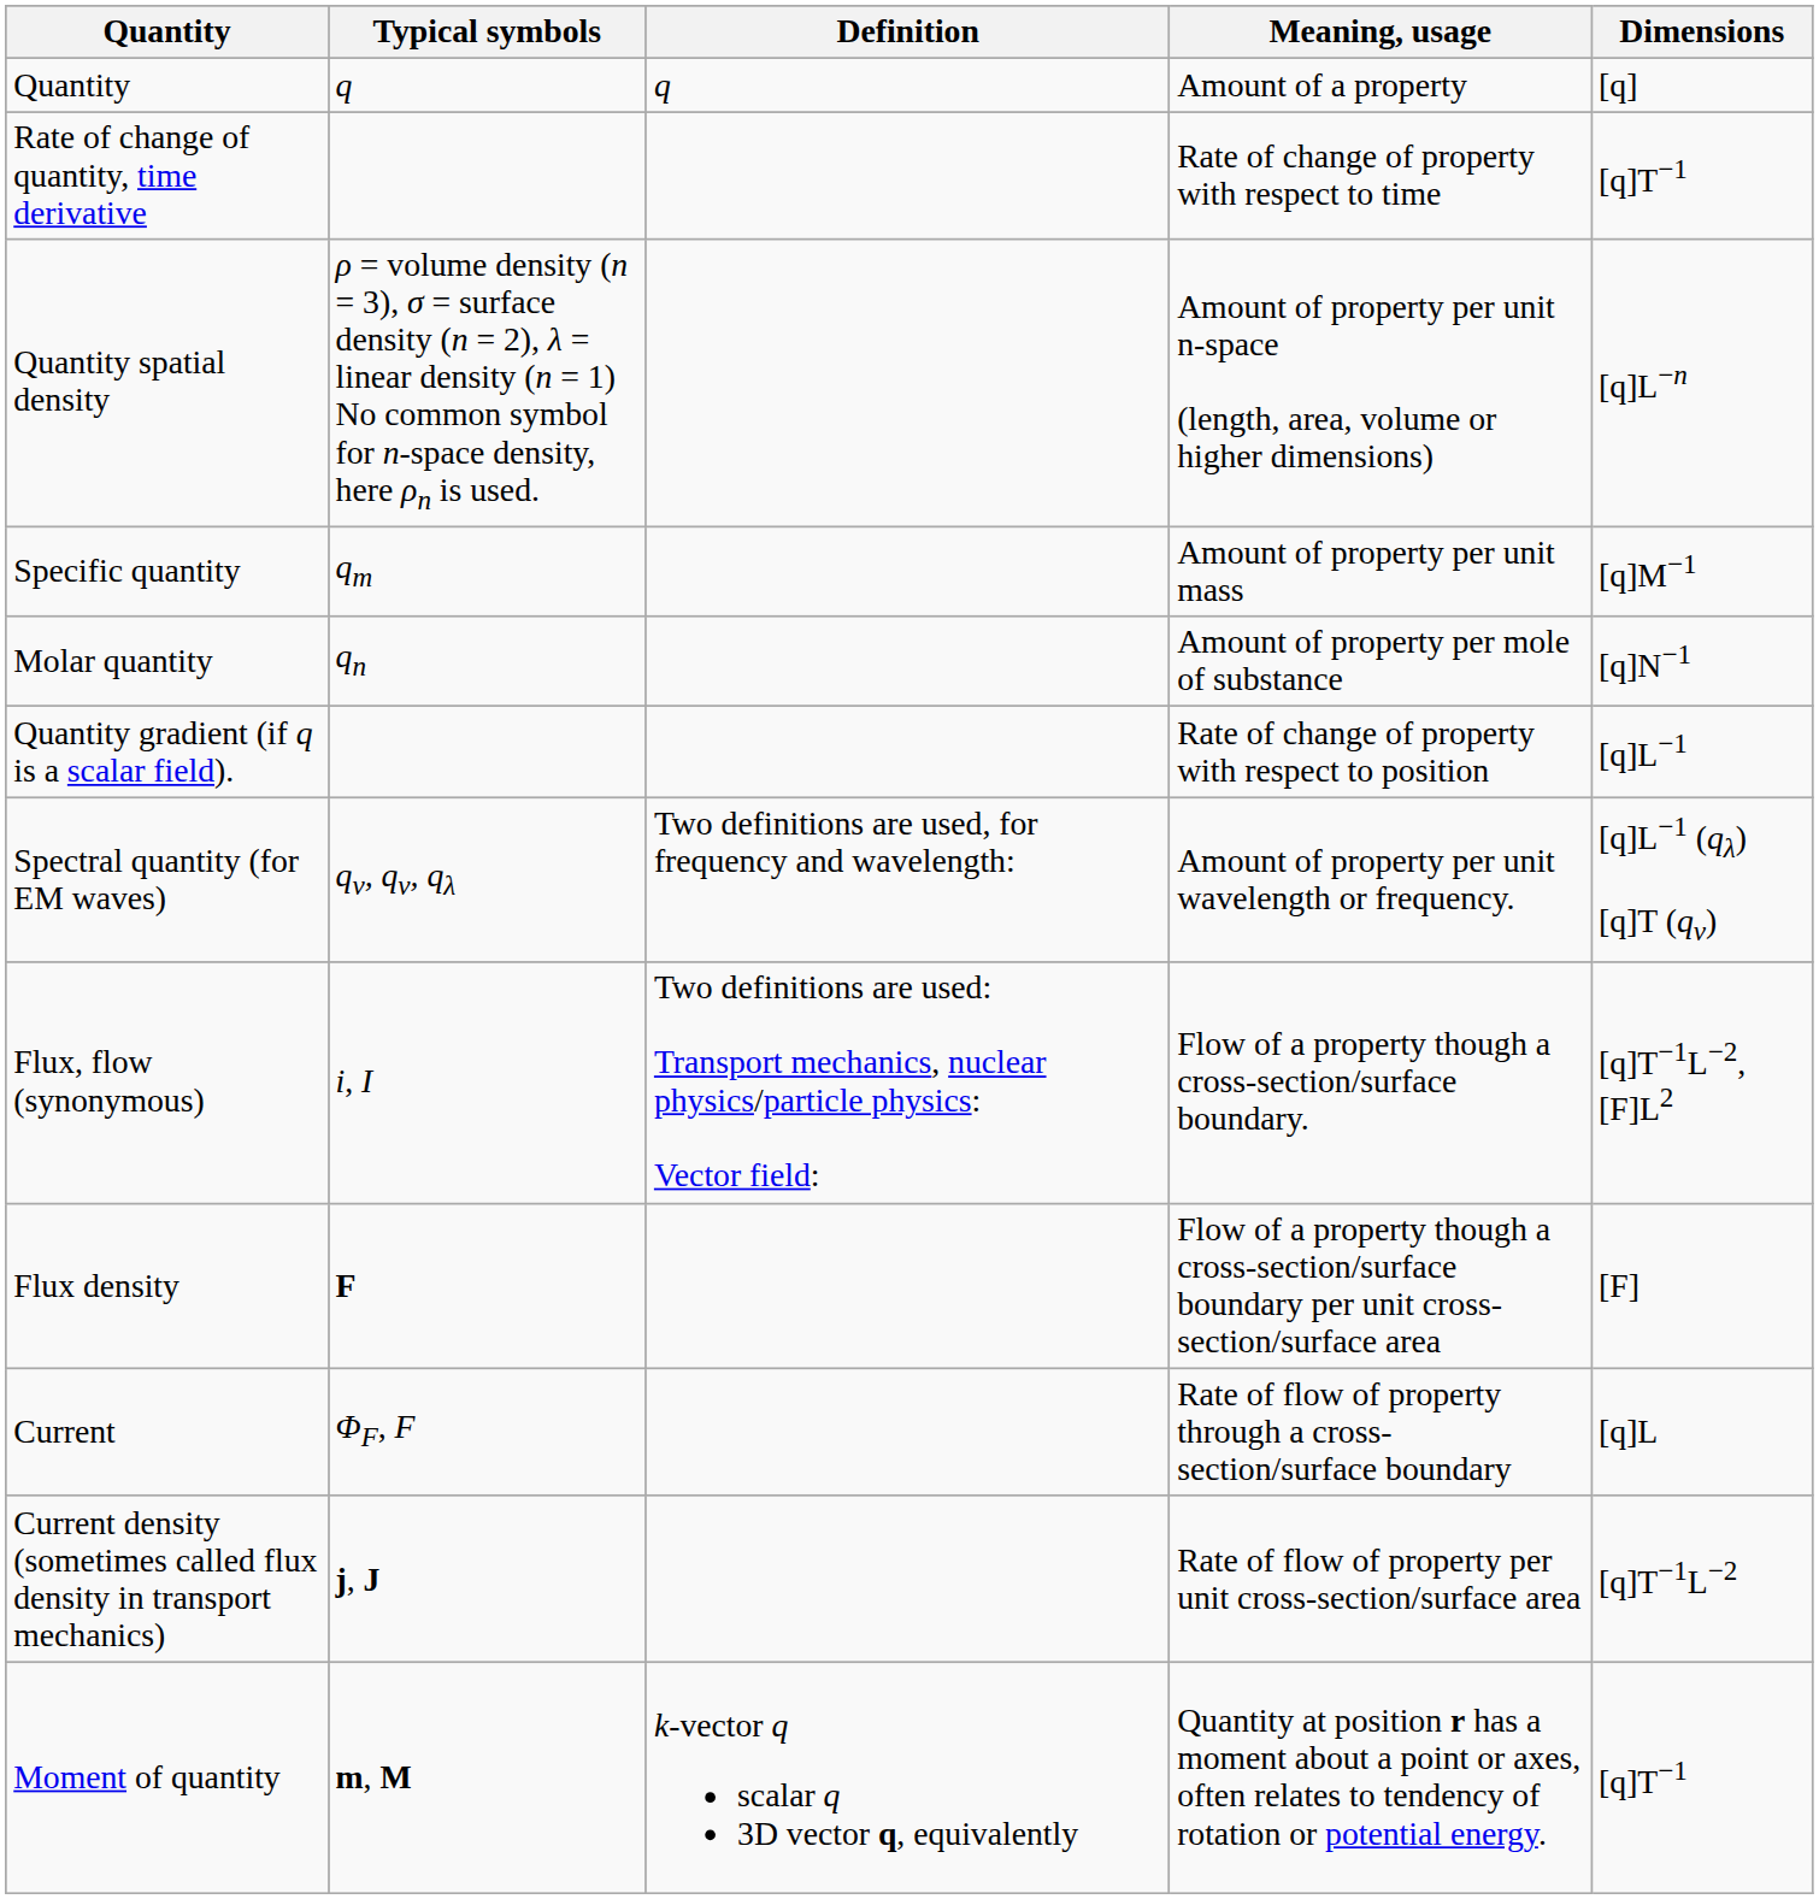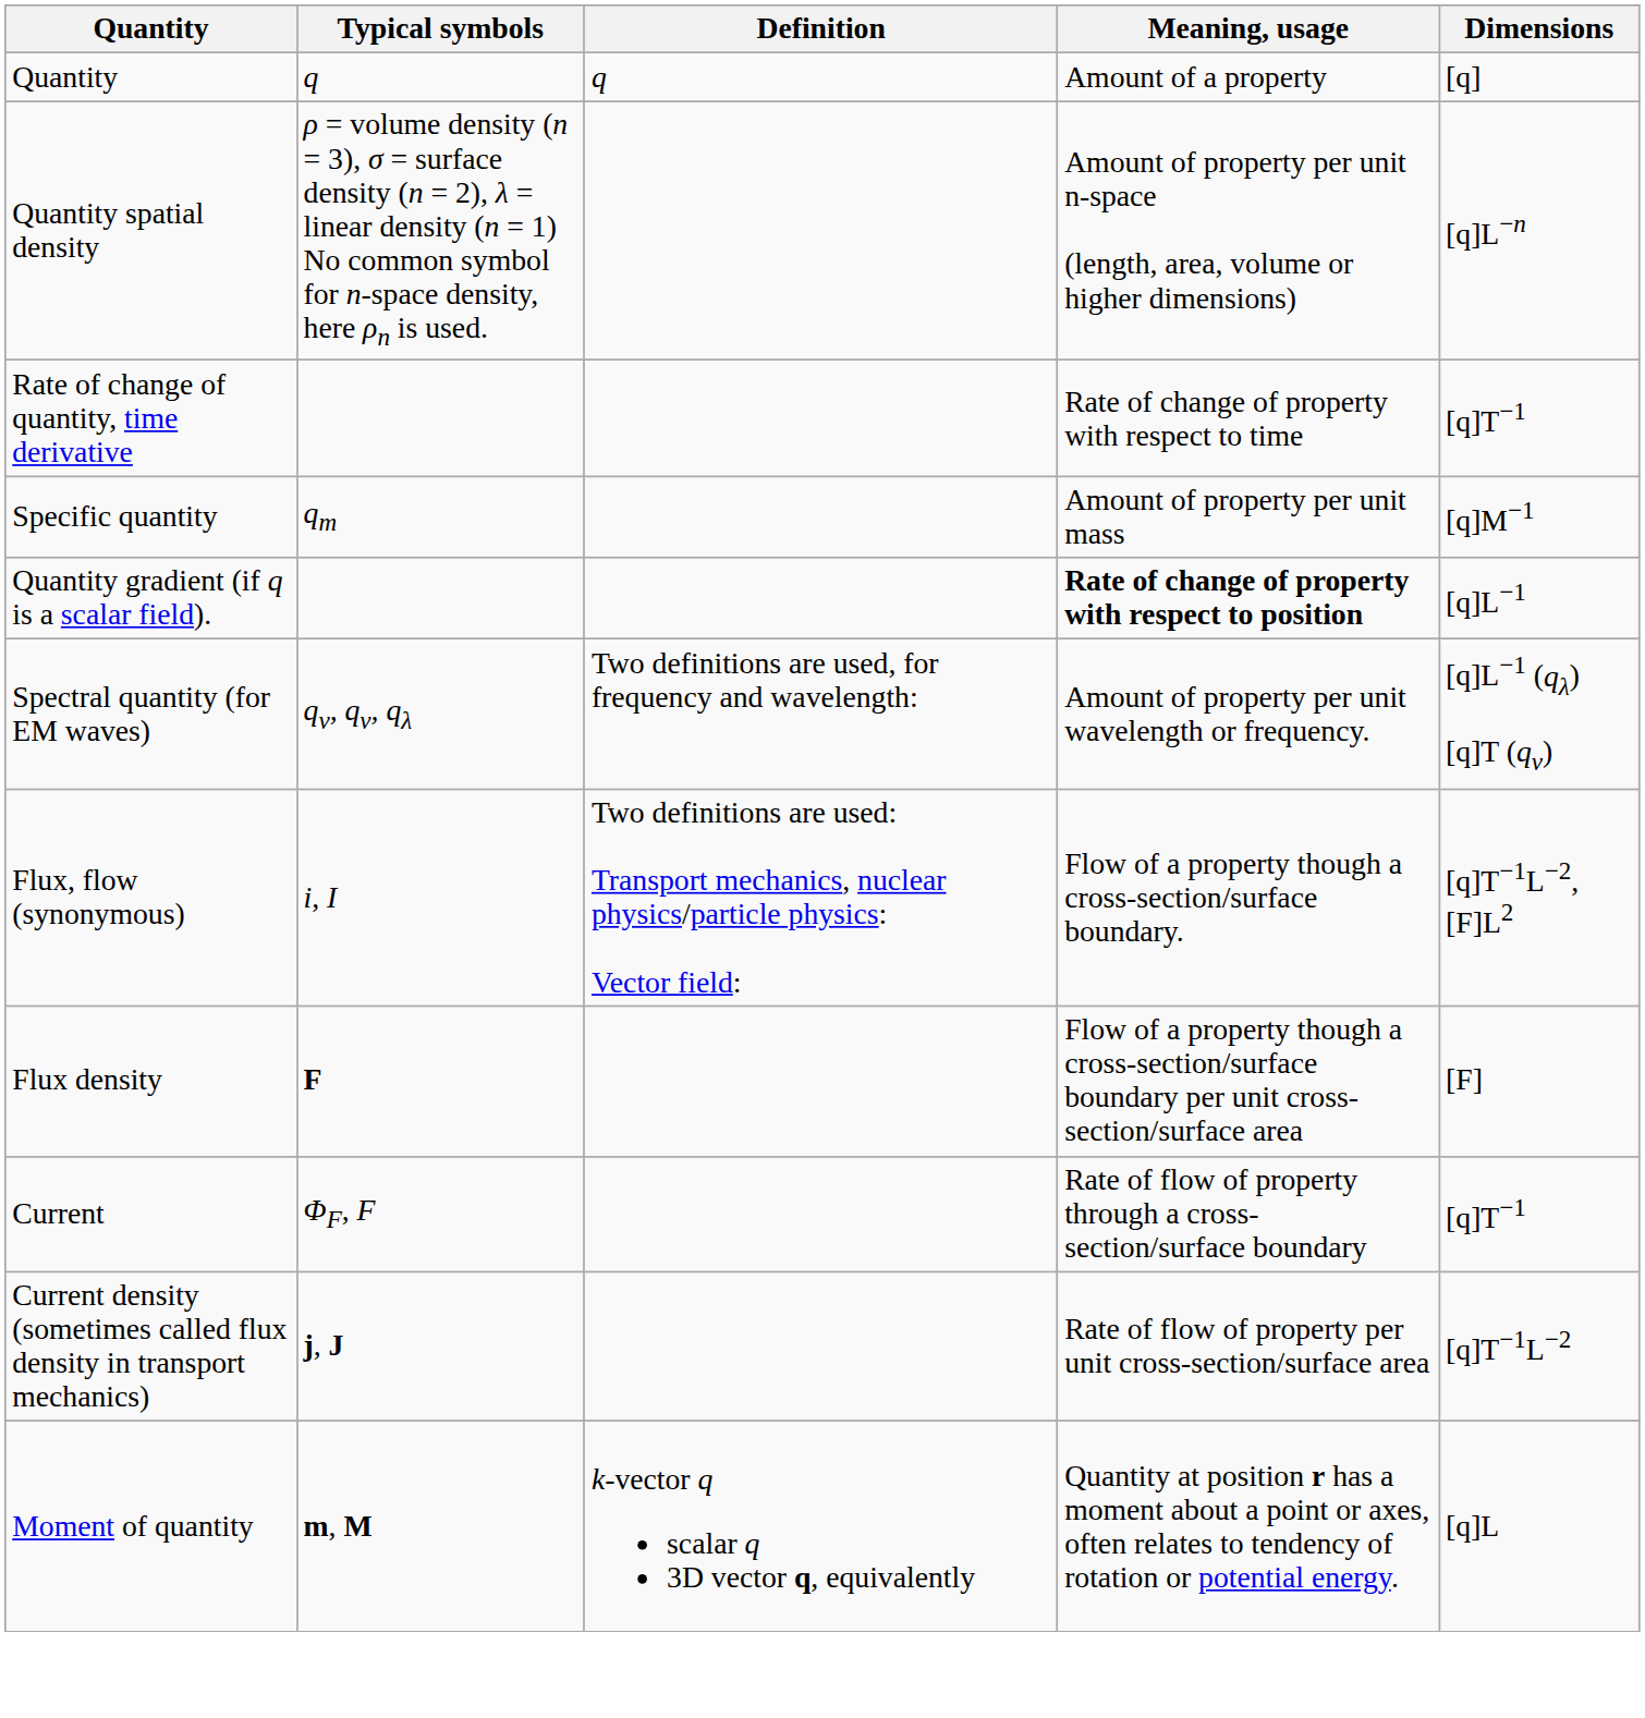rows swapped: Rate of change of quantity, time derivative <-> Quantity spatial density
- row: Molar quantity | qn | Amount of property per mole of substance | [q]N−1
Quantity gradient (if q is a scalar field). | Meaning, usage: normal -> bold
Current | Dimensions: [q]L -> [q]T−1
Moment of quantity | Dimensions: [q]T−1 -> [q]L
